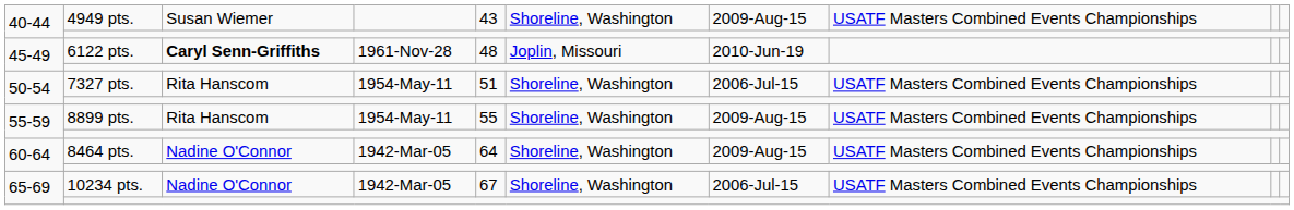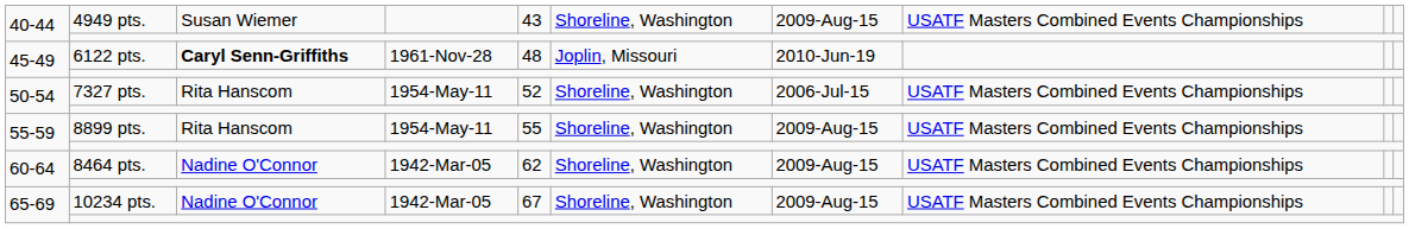50-54 / 7327 pts. | column 5: 51 -> 52
60-64 / 8464 pts. | column 5: 64 -> 62
65-69 / 10234 pts. | column 7: 2006-Jul-15 -> 2009-Aug-15
